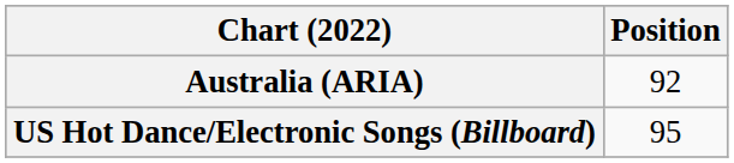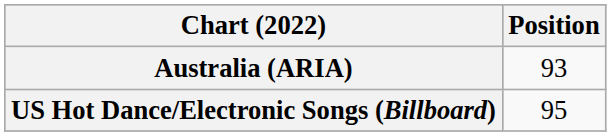Australia (ARIA) | Position: 92 -> 93
